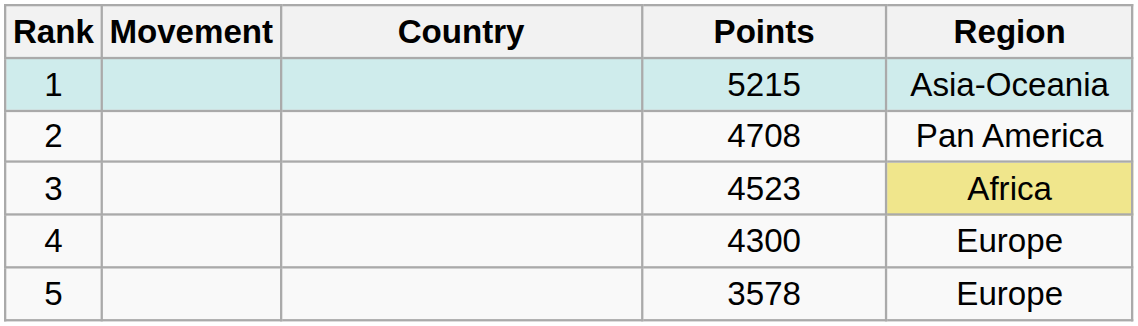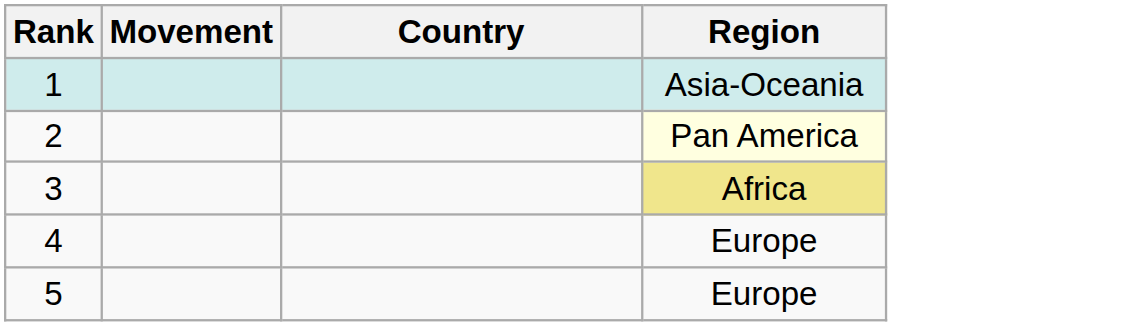- column: Points | 5215 | 4708 | 4523 | 4300 | 3578
2 | Region: no background -> lightyellow background
